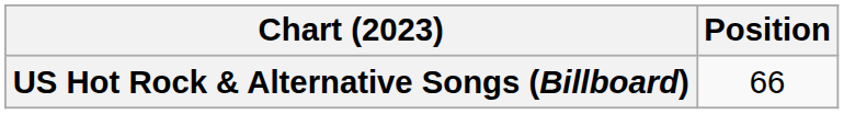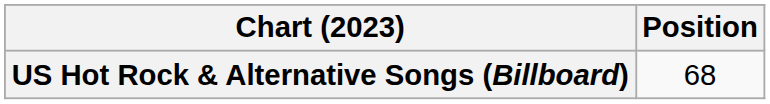US Hot Rock & Alternative Songs (Billboard) | Position: 66 -> 68
